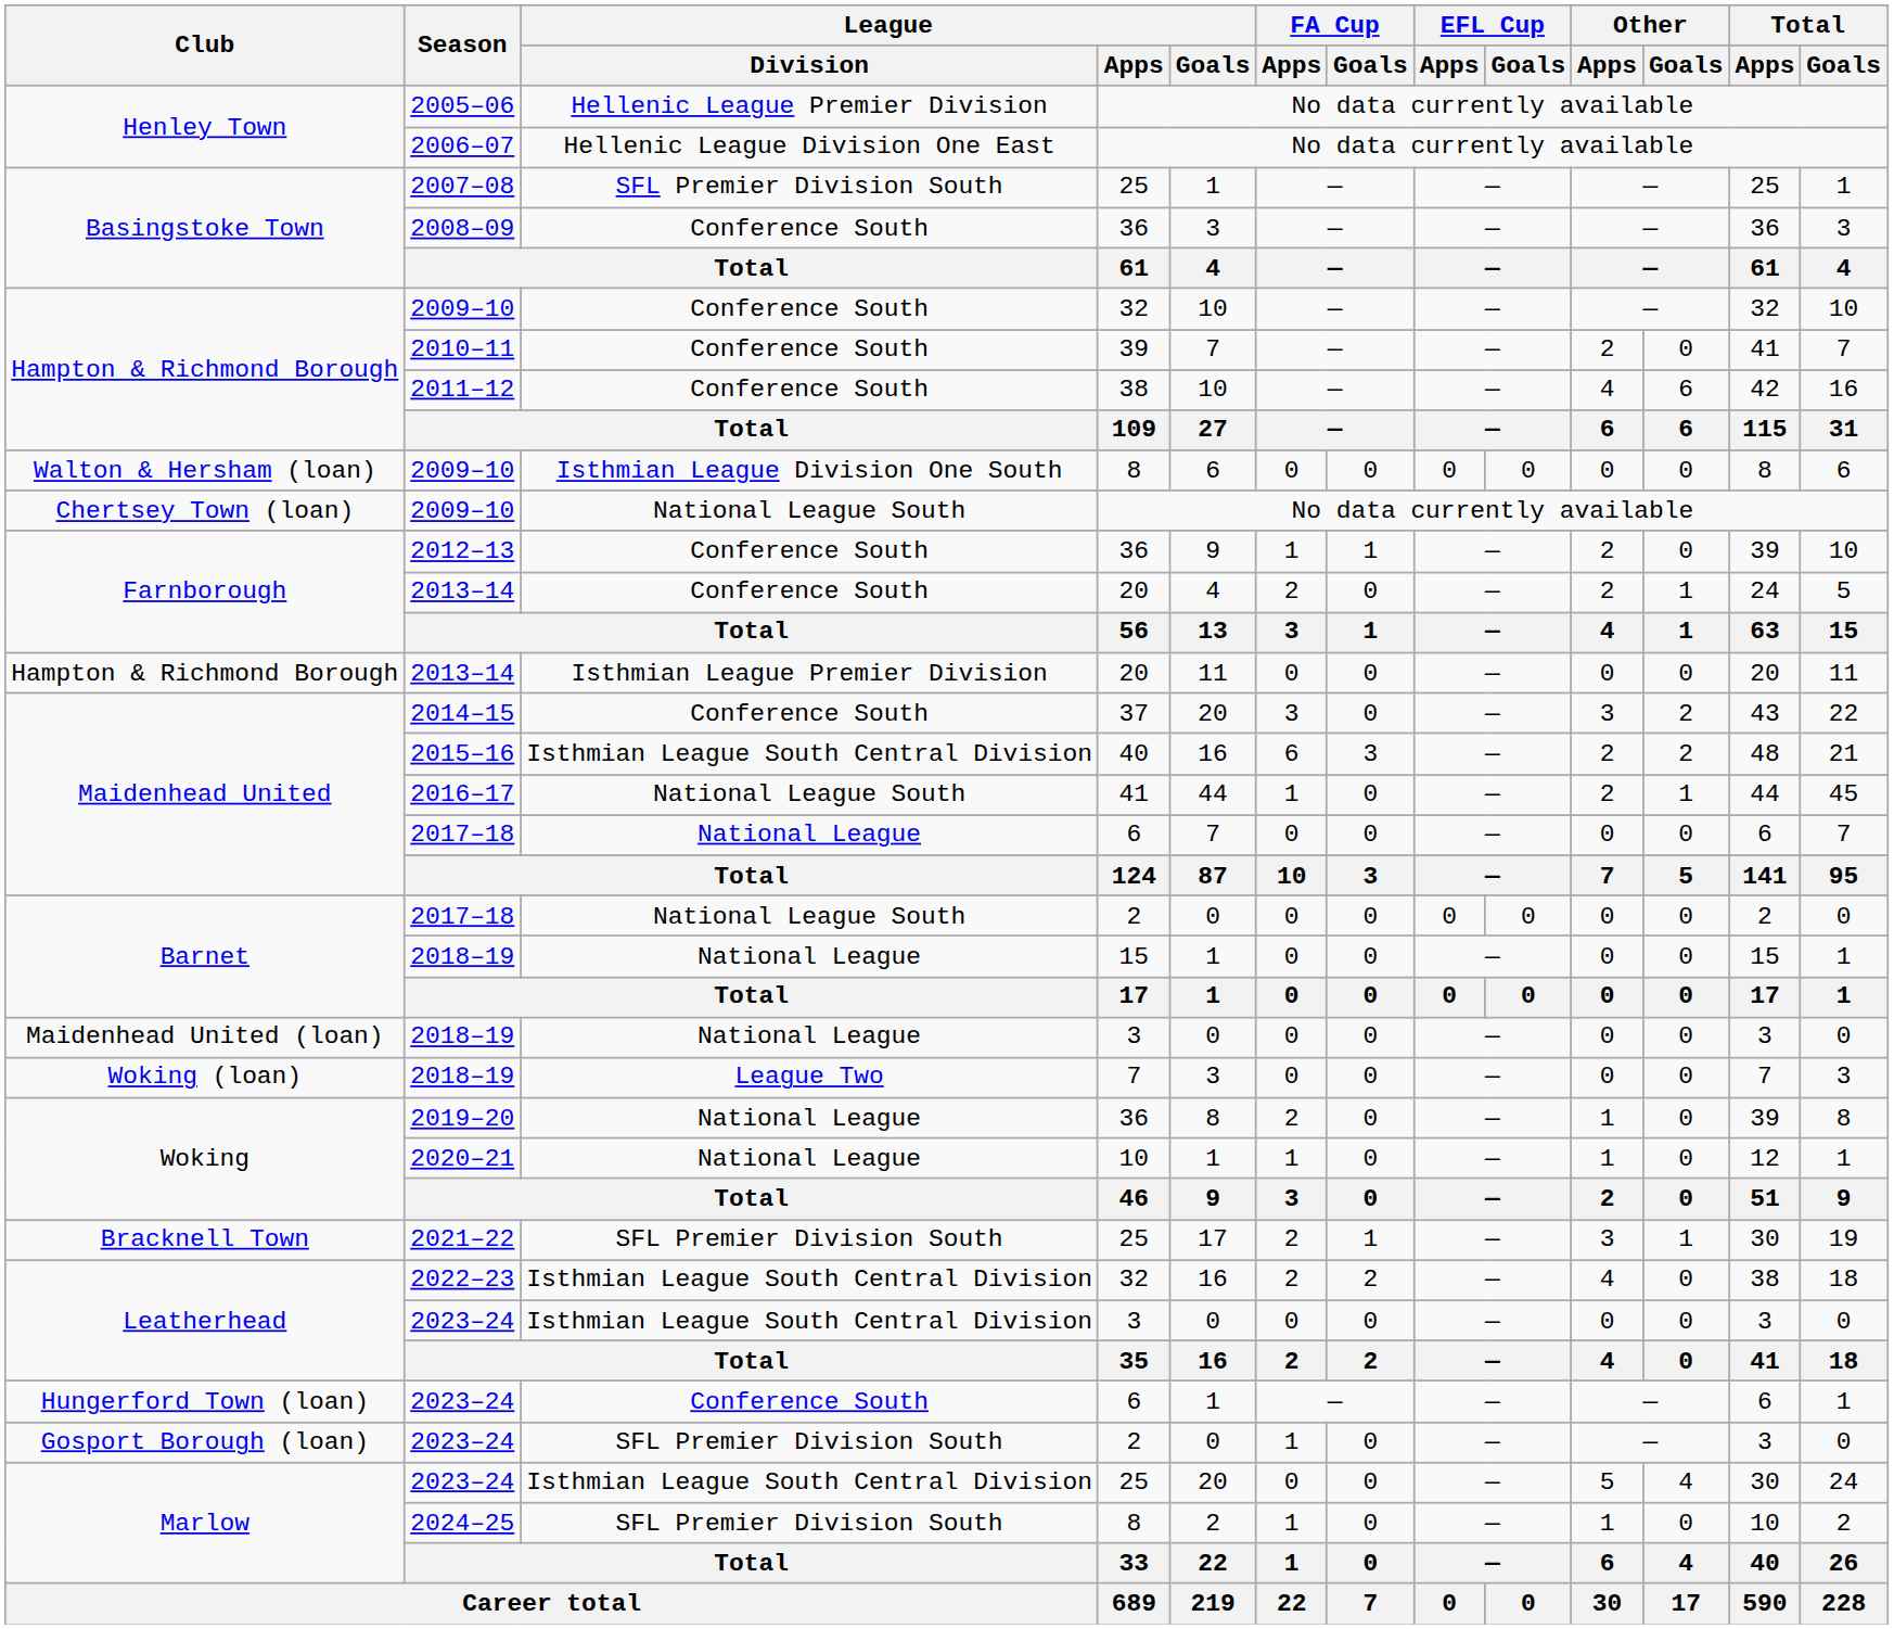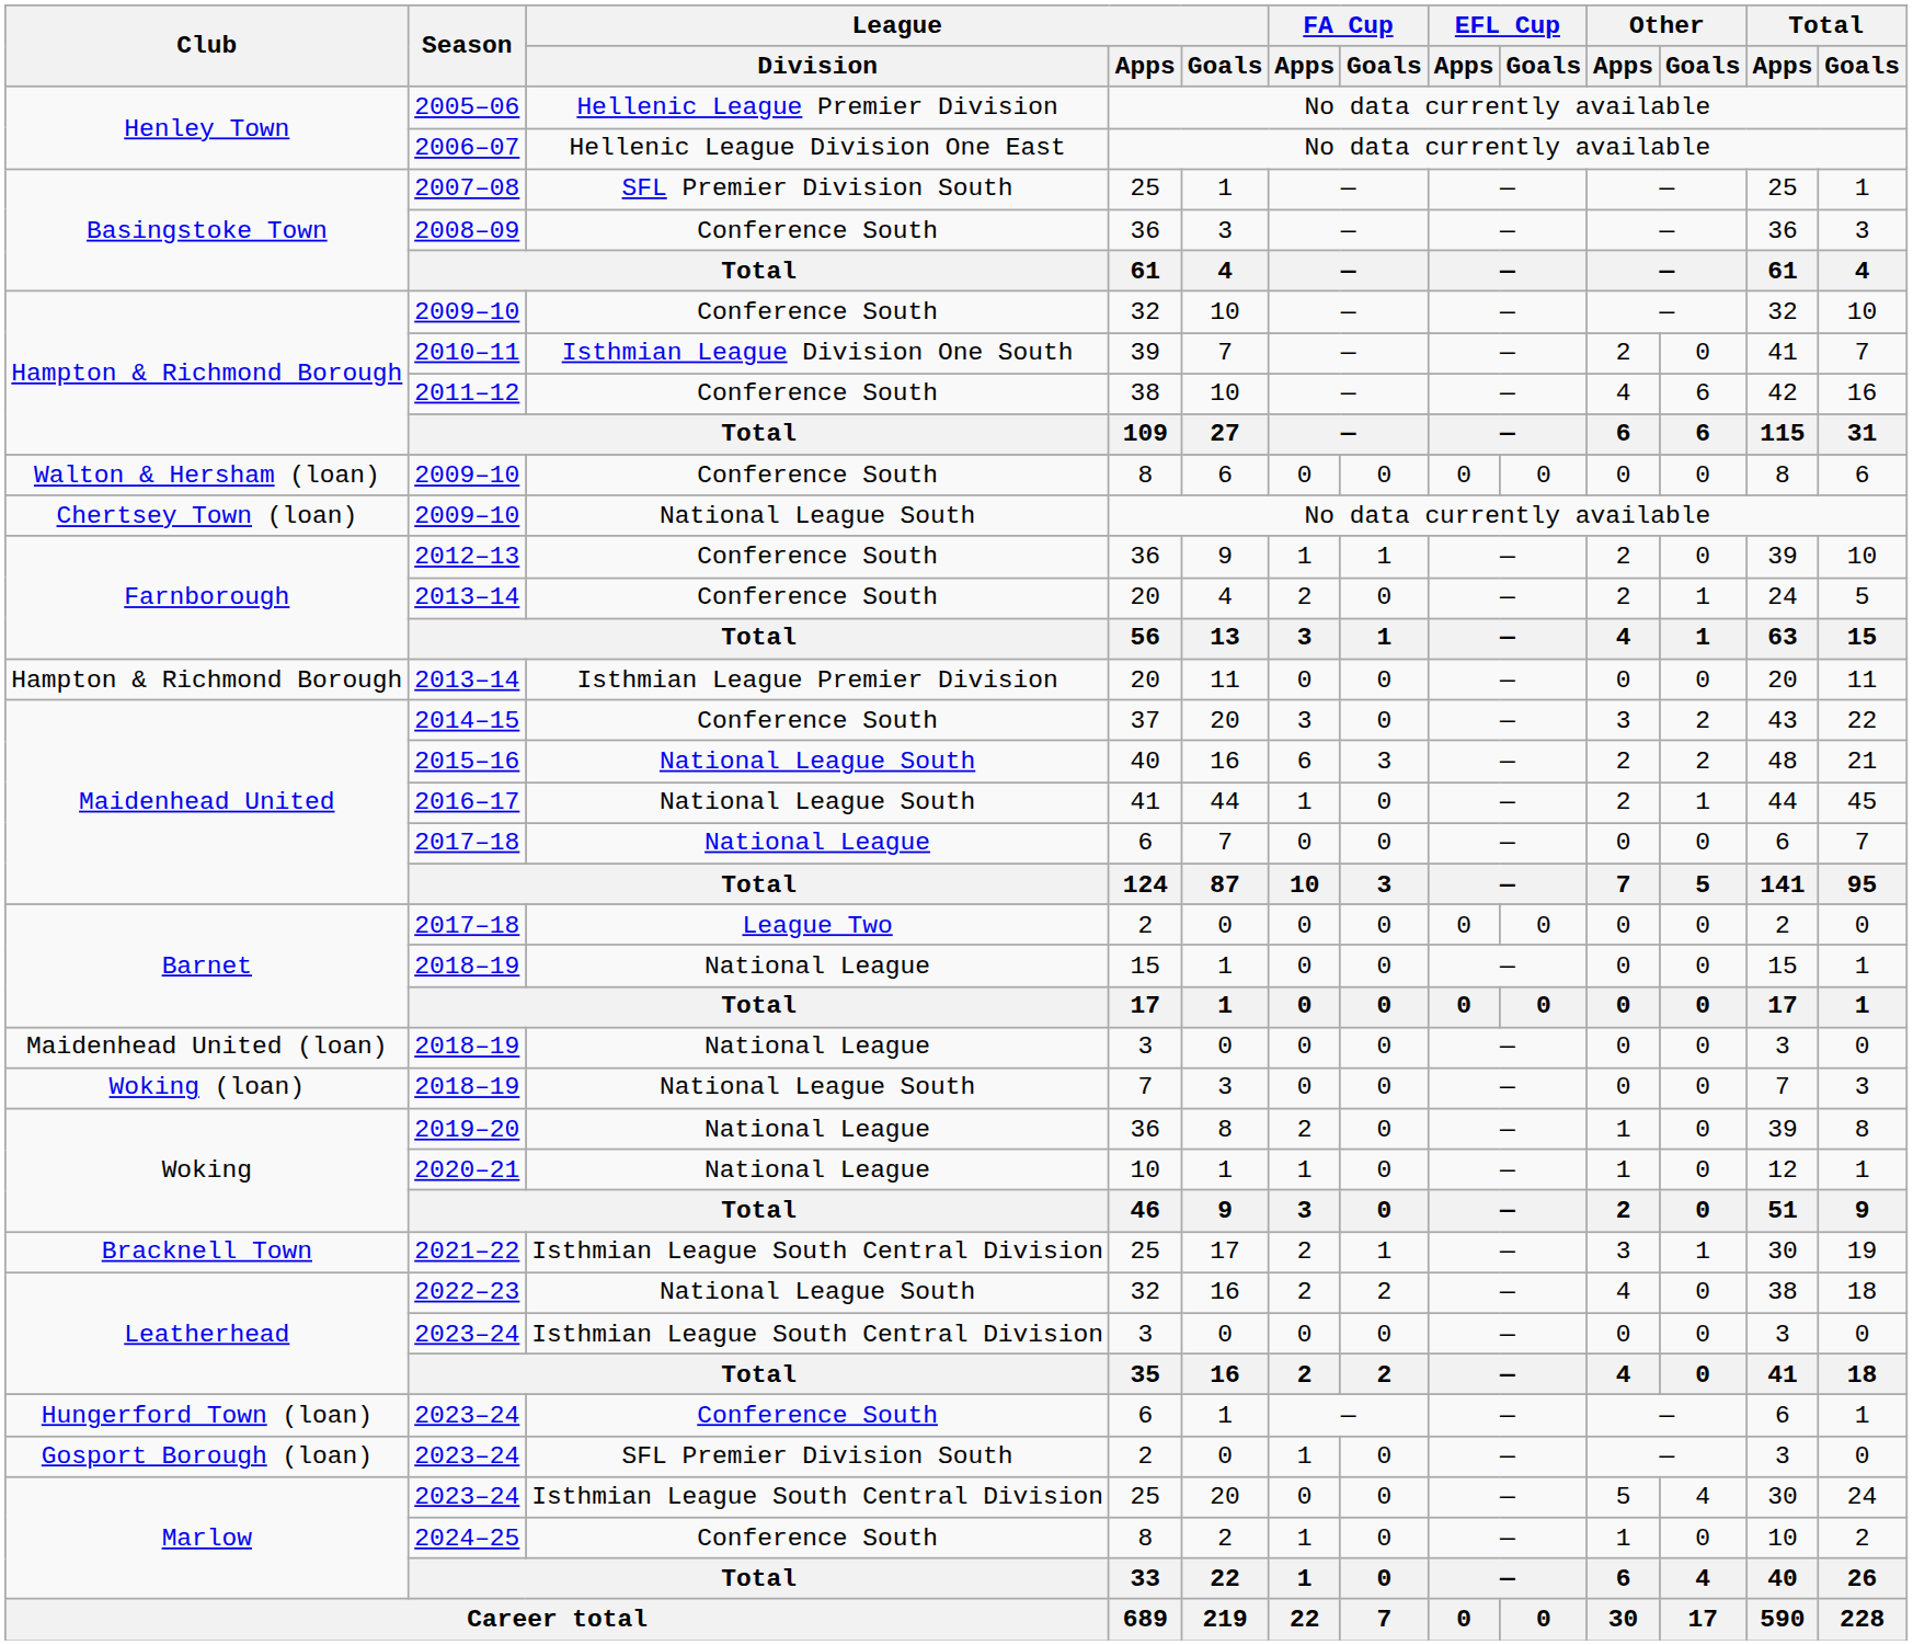2010–11 | League / Division: Conference South -> Isthmian League Division One South
Walton & Hersham (loan) / 2009–10 | League / Division: Isthmian League Division One South -> Conference South
2015–16 | League / Division: Isthmian League South Central Division -> National League South
Barnet / 2017–18 | League / Division: National League South -> League Two
Woking (loan) / 2018–19 | League / Division: League Two -> National League South
2021–22 | League / Division: SFL Premier Division South -> Isthmian League South Central Division
2022–23 | League / Division: Isthmian League South Central Division -> National League South
2024–25 | League / Division: SFL Premier Division South -> Conference South
